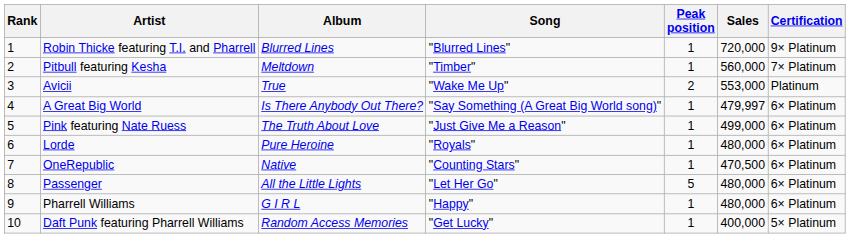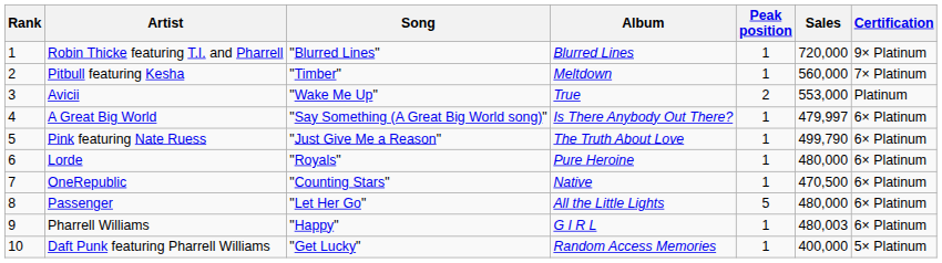columns swapped: Song <-> Album
Pink featuring Nate Ruess | Sales: 499,000 -> 499,790
Pharrell Williams | Sales: 480,000 -> 480,003
